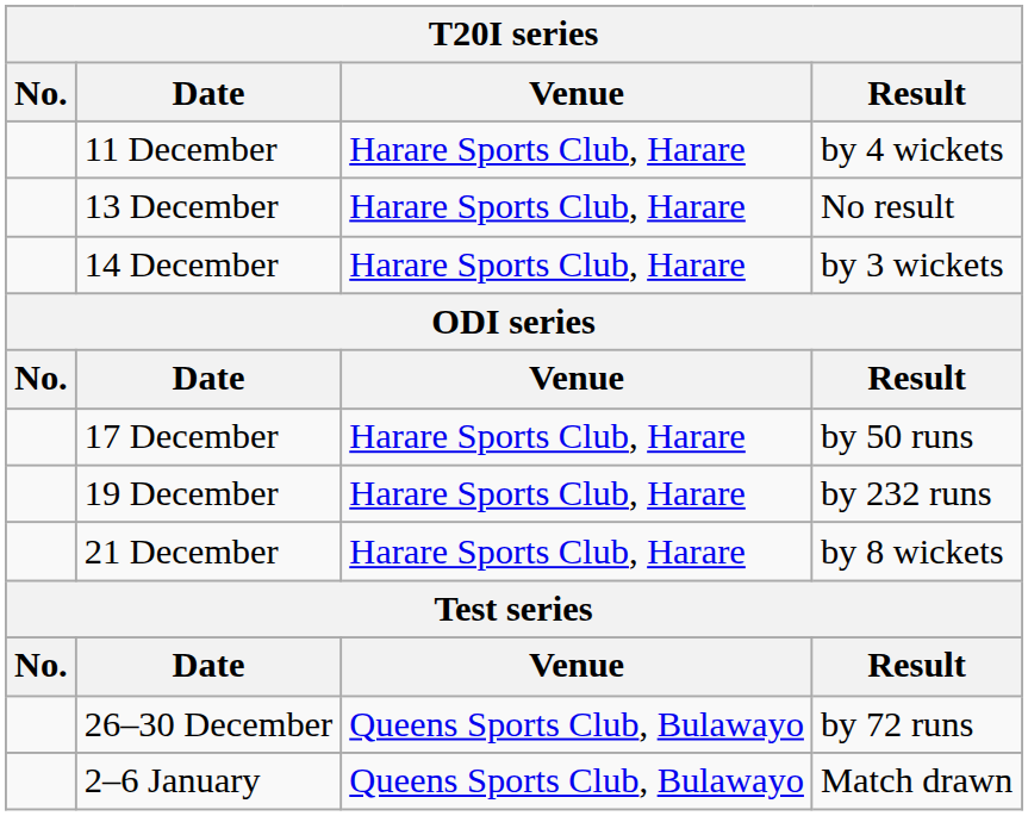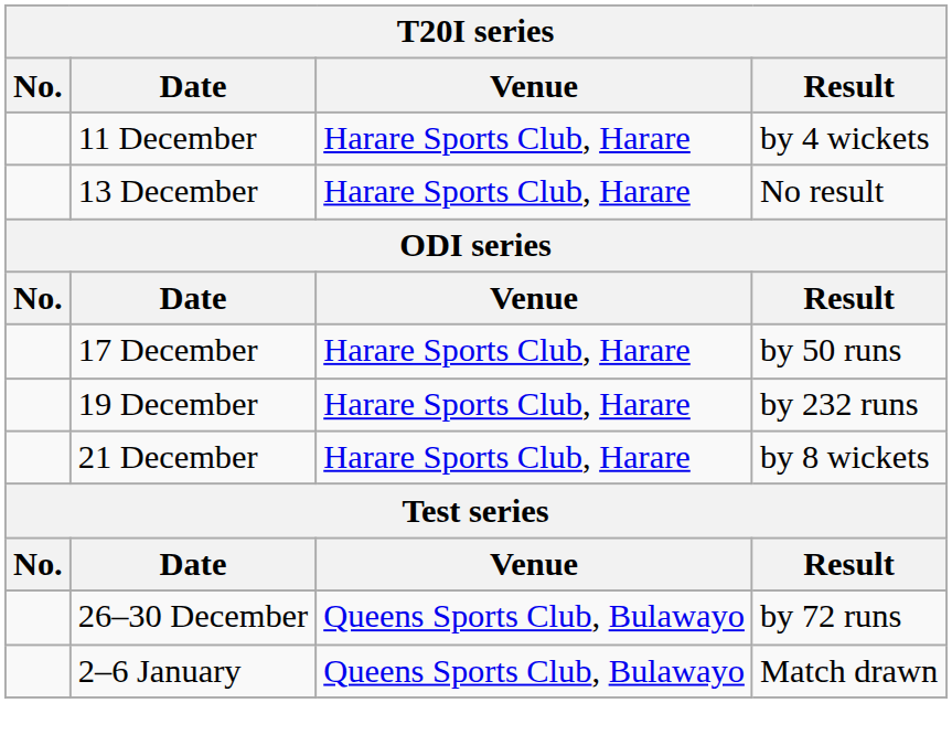- row: 14 December | Harare Sports Club, Harare | by 3 wickets
